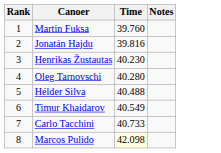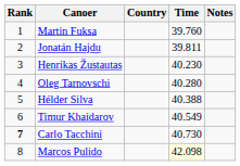+ column: Country
Jonatán Hajdu | Time: 39.816 -> 39.811
Hélder Silva | Time: 40.488 -> 40.388
Carlo Tacchini | Rank: normal -> bold
Carlo Tacchini | Time: 40.733 -> 40.730
